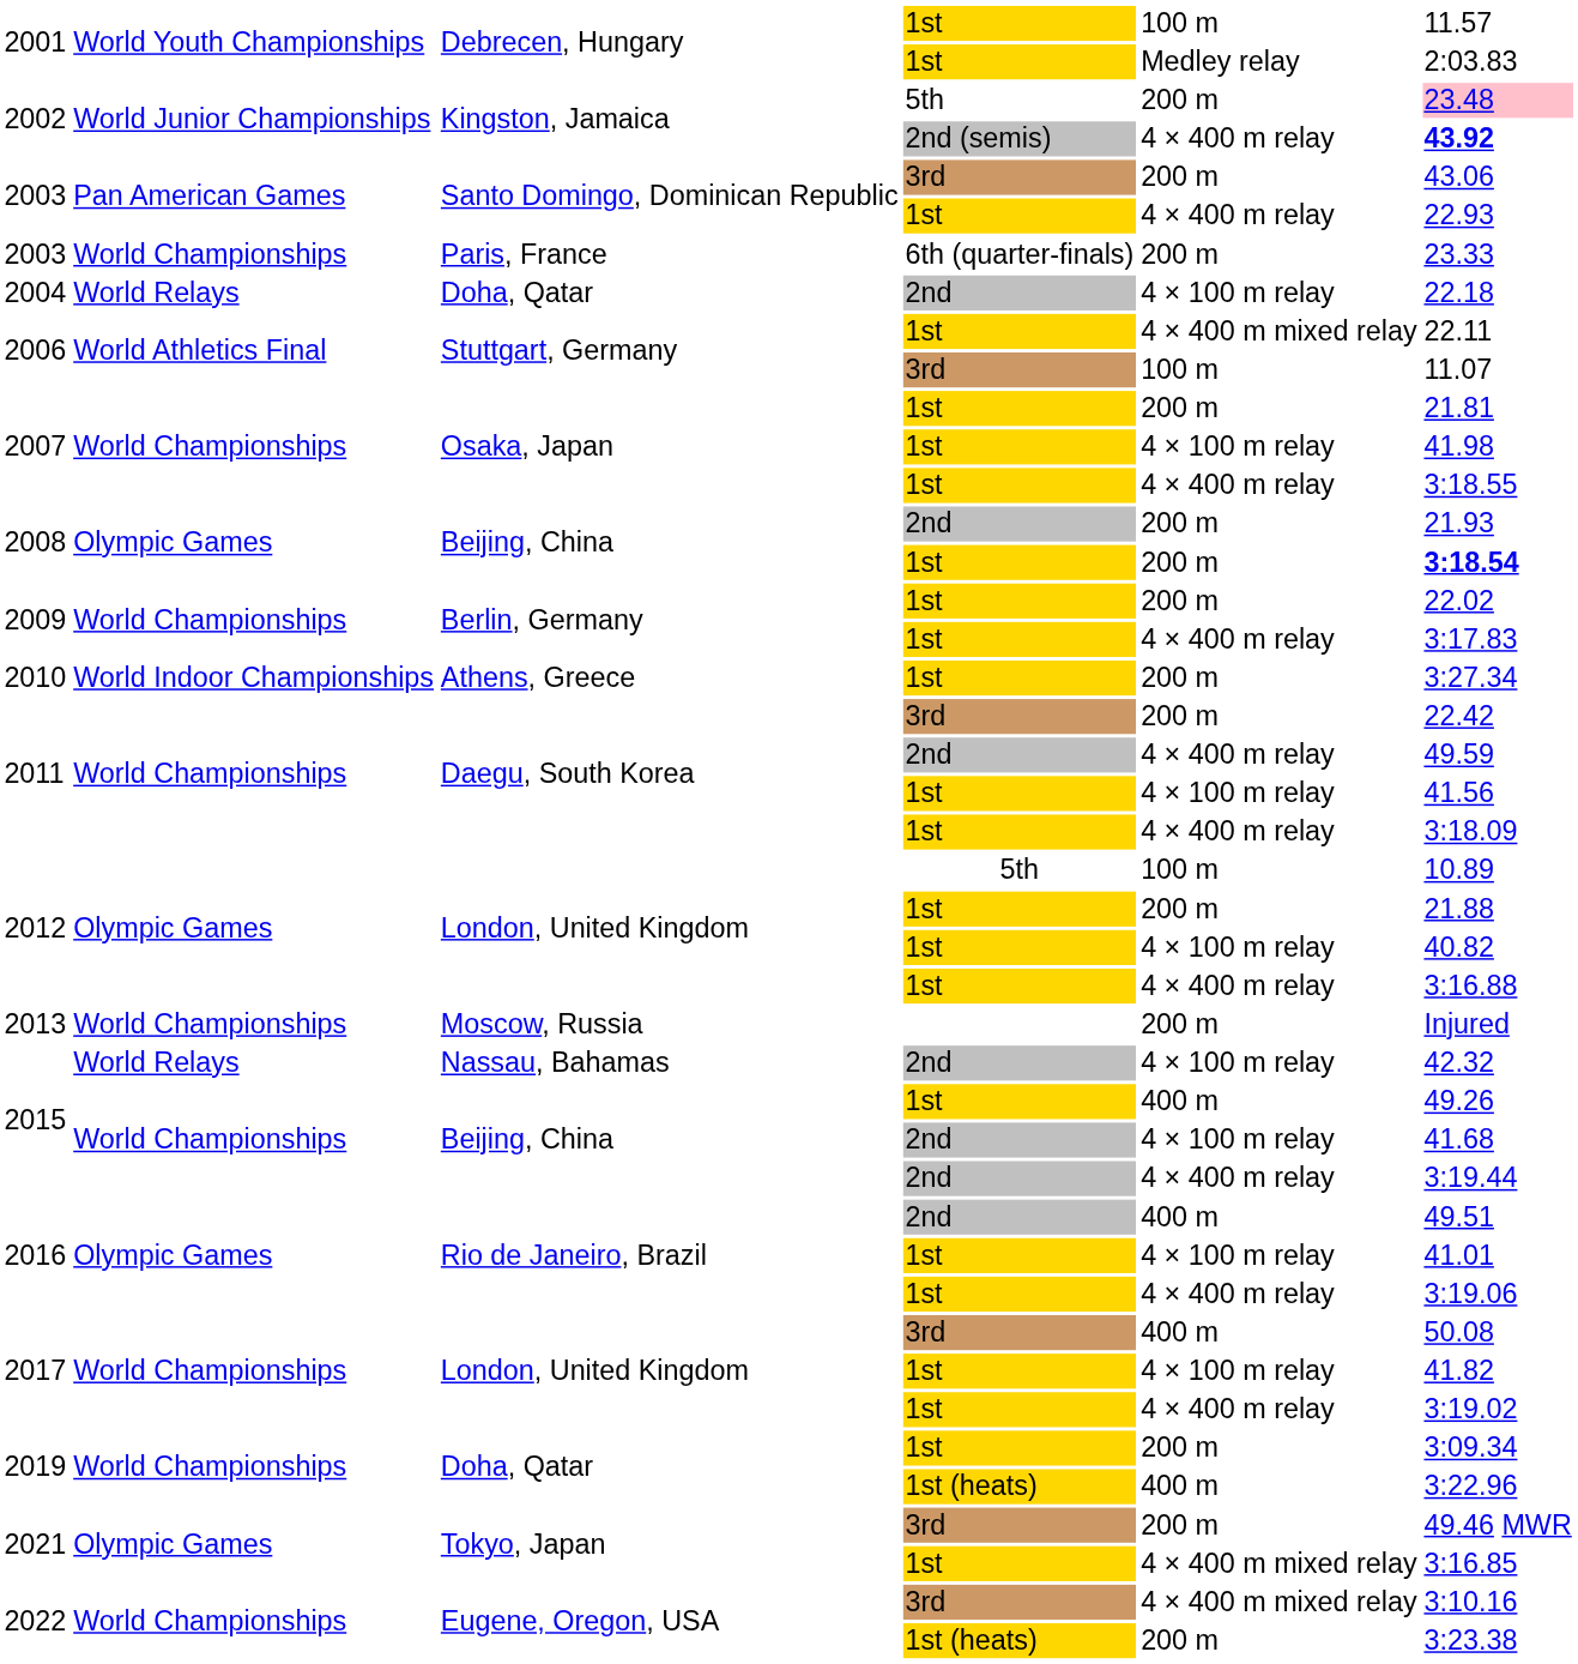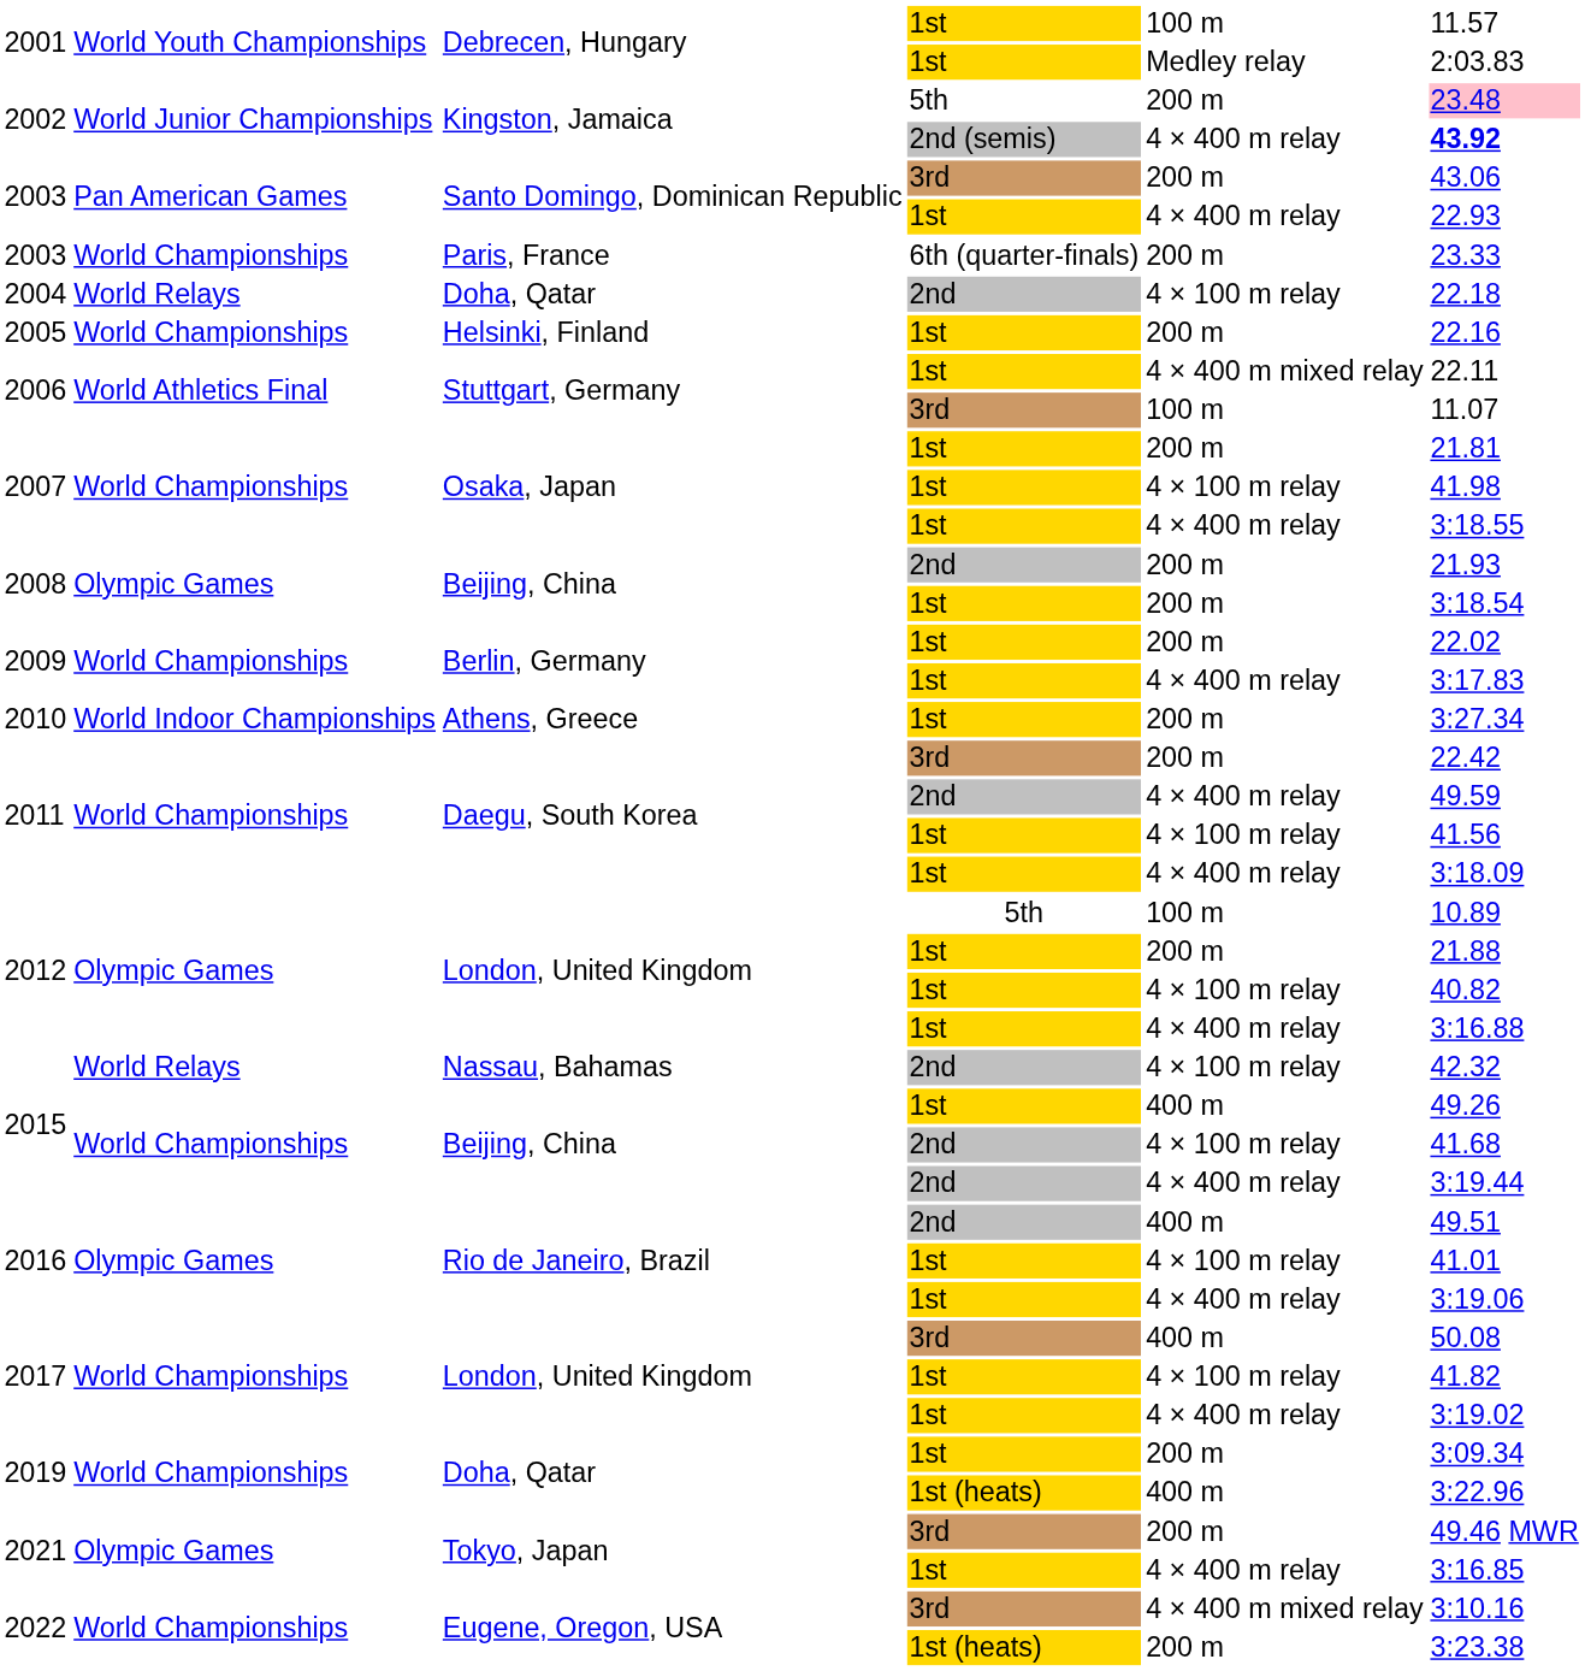+ row: 2005 | World Championships | Helsinki, Finland | 1st | 200 m | 22.16
2008 / 1st | column 6: bold -> normal
- row: 2013 | World Championships | Moscow, Russia | 200 m | Injured
2021 / 1st | column 5: 4 × 400 m mixed relay -> 4 × 400 m relay
